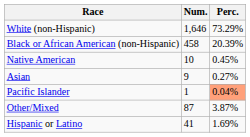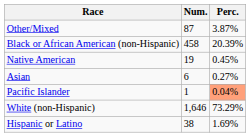rows swapped: White (non-Hispanic) <-> Other/Mixed
Native American | Num.: 10 -> 19
Asian | Num.: 9 -> 6
Hispanic or Latino | Num.: 41 -> 38
